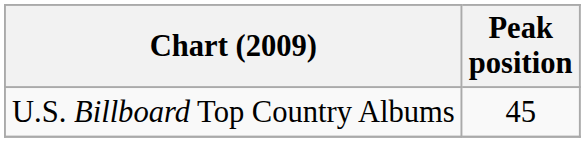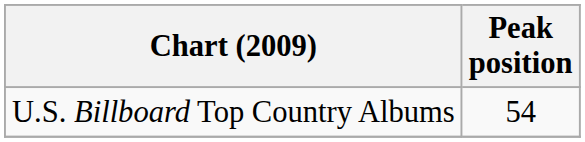U.S. Billboard Top Country Albums | Peak position: 45 -> 54
